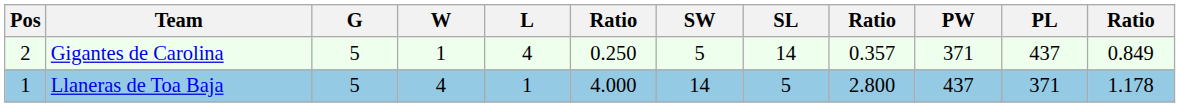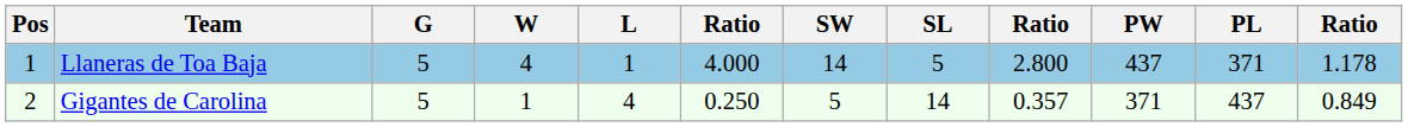rows swapped: Llaneras de Toa Baja <-> Gigantes de Carolina
